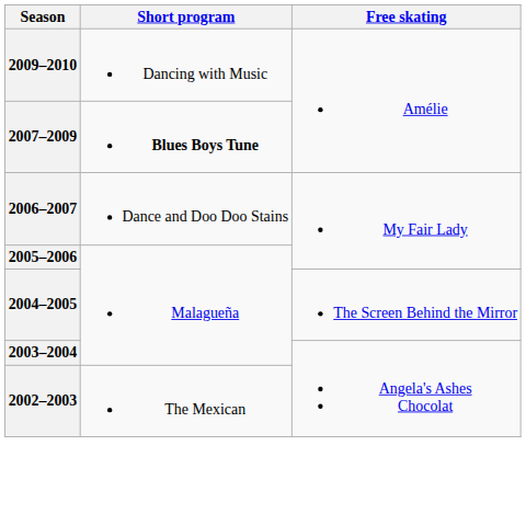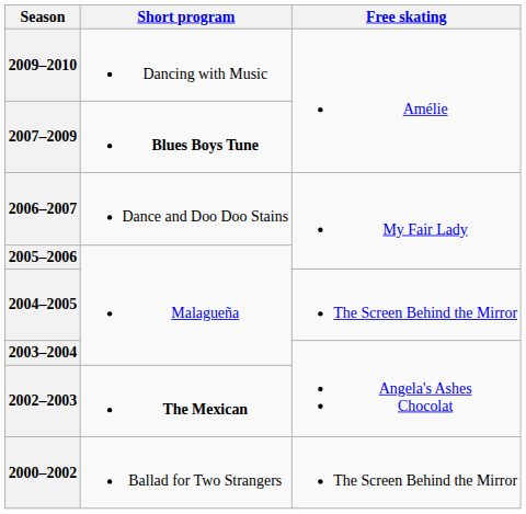2002–2003 | Short program: normal -> bold
+ row: 2000–2002 | Ballad for Two Strangers | The Screen Behind the Mirror
